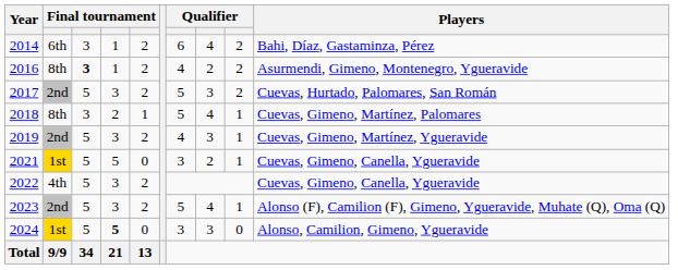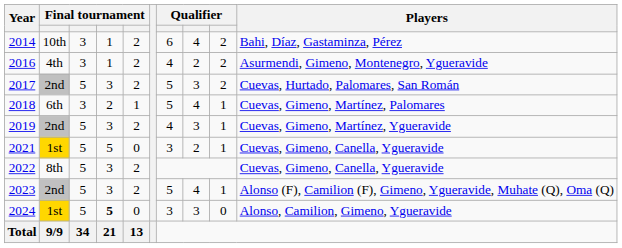2014 | column 2: 6th -> 10th
2016 | column 2: 8th -> 4th
2016 | column 3: bold -> normal
2018 | column 2: 8th -> 6th
2022 | column 2: 4th -> 8th
